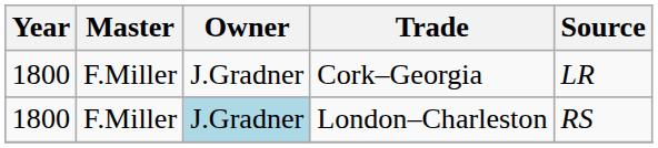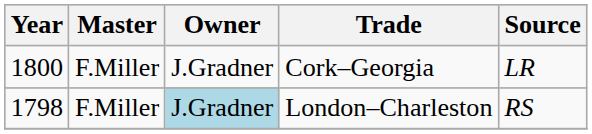London–Charleston | Year: 1800 -> 1798
